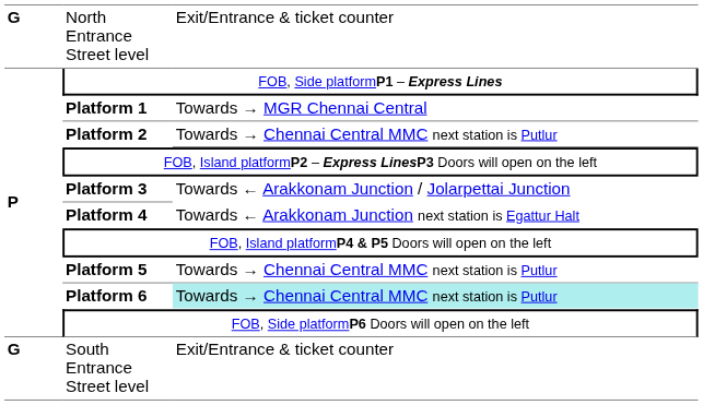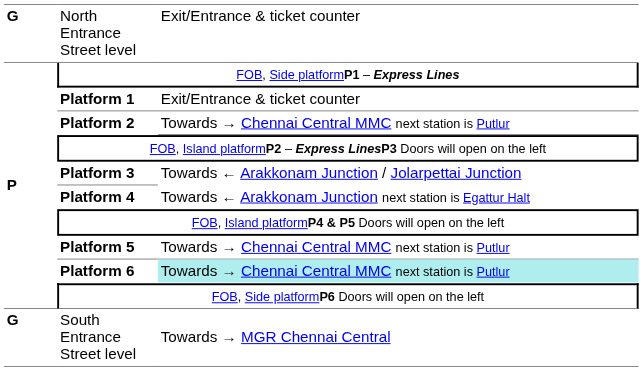Platform 1 | column 3: Towards → MGR Chennai Central -> Exit/Entrance & ticket counter
South Entrance Street level | column 3: Exit/Entrance & ticket counter -> Towards → MGR Chennai Central
